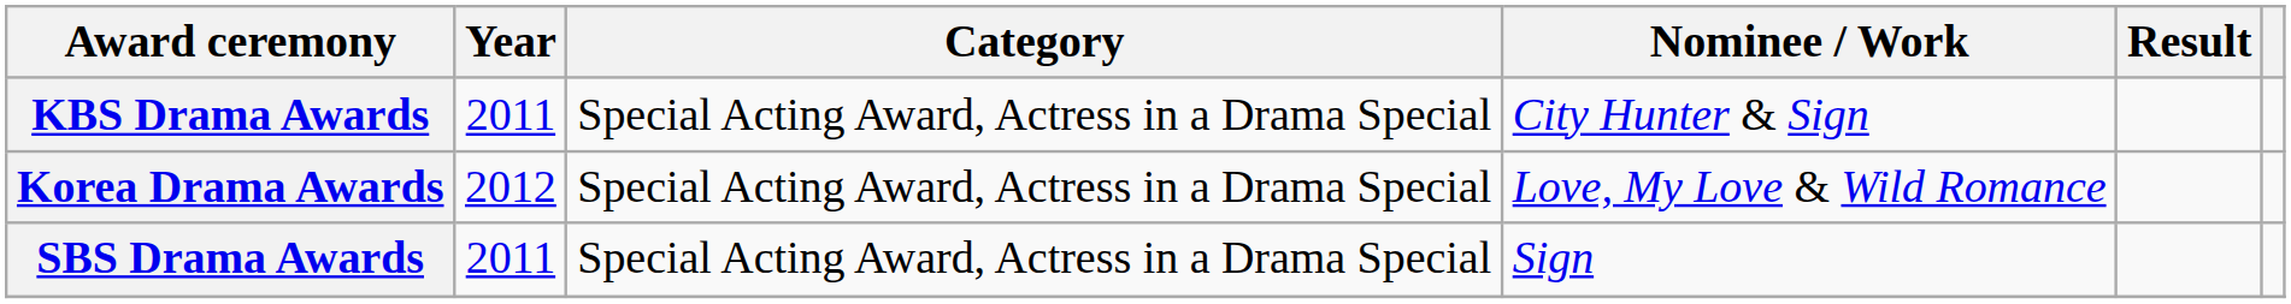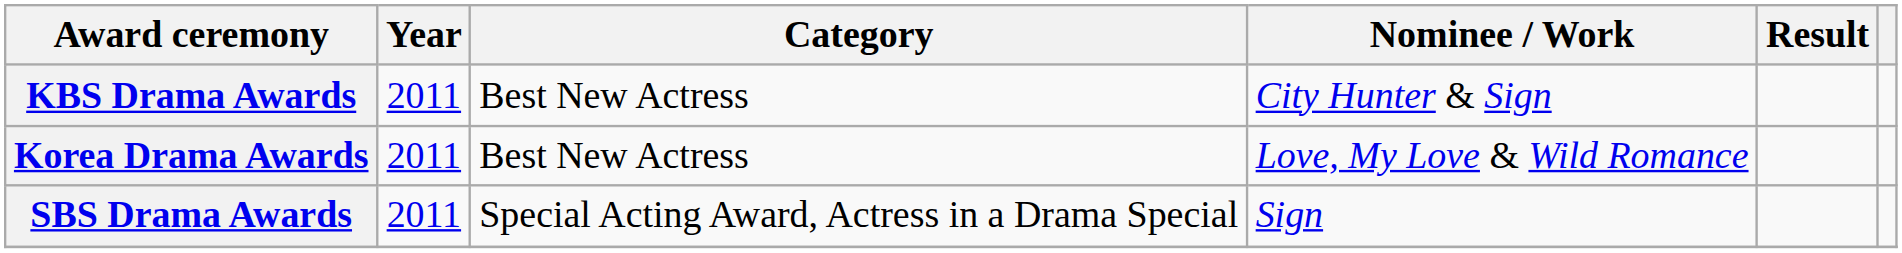KBS Drama Awards | Category: Special Acting Award, Actress in a Drama Special -> Best New Actress
Korea Drama Awards | Year: 2012 -> 2011
Korea Drama Awards | Category: Special Acting Award, Actress in a Drama Special -> Best New Actress
